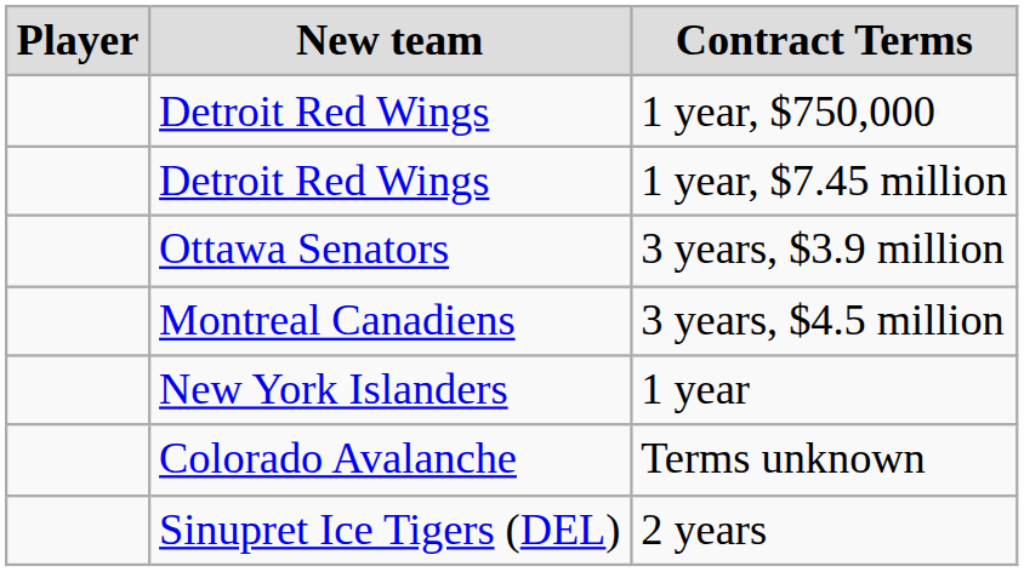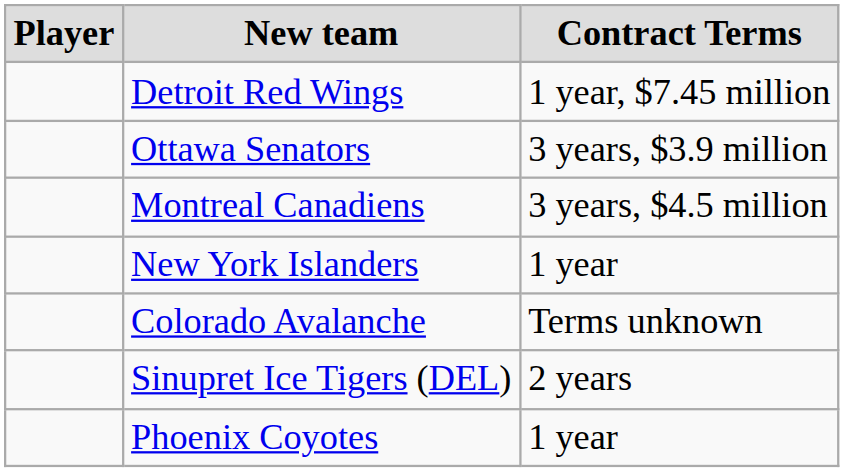- row: Detroit Red Wings | 1 year, $750,000
+ row: Phoenix Coyotes | 1 year
